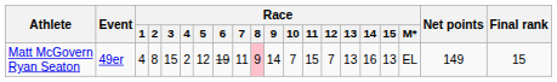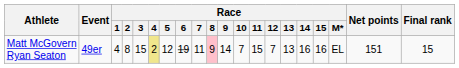Matt McGovern Ryan Seaton | Race / 4: no background -> khaki background
Matt McGovern Ryan Seaton | Race / 15: 13 -> 16
Matt McGovern Ryan Seaton | Net points: 149 -> 151
